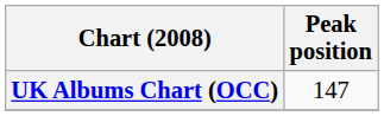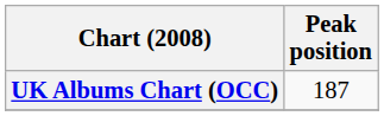UK Albums Chart (OCC) | Peak position: 147 -> 187
